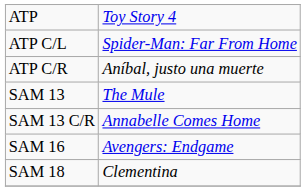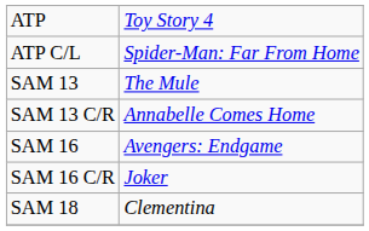- row: ATP C/R | Aníbal, justo una muerte
+ row: SAM 16 C/R | Joker
